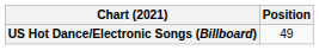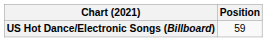US Hot Dance/Electronic Songs (Billboard) | Position: 49 -> 59
